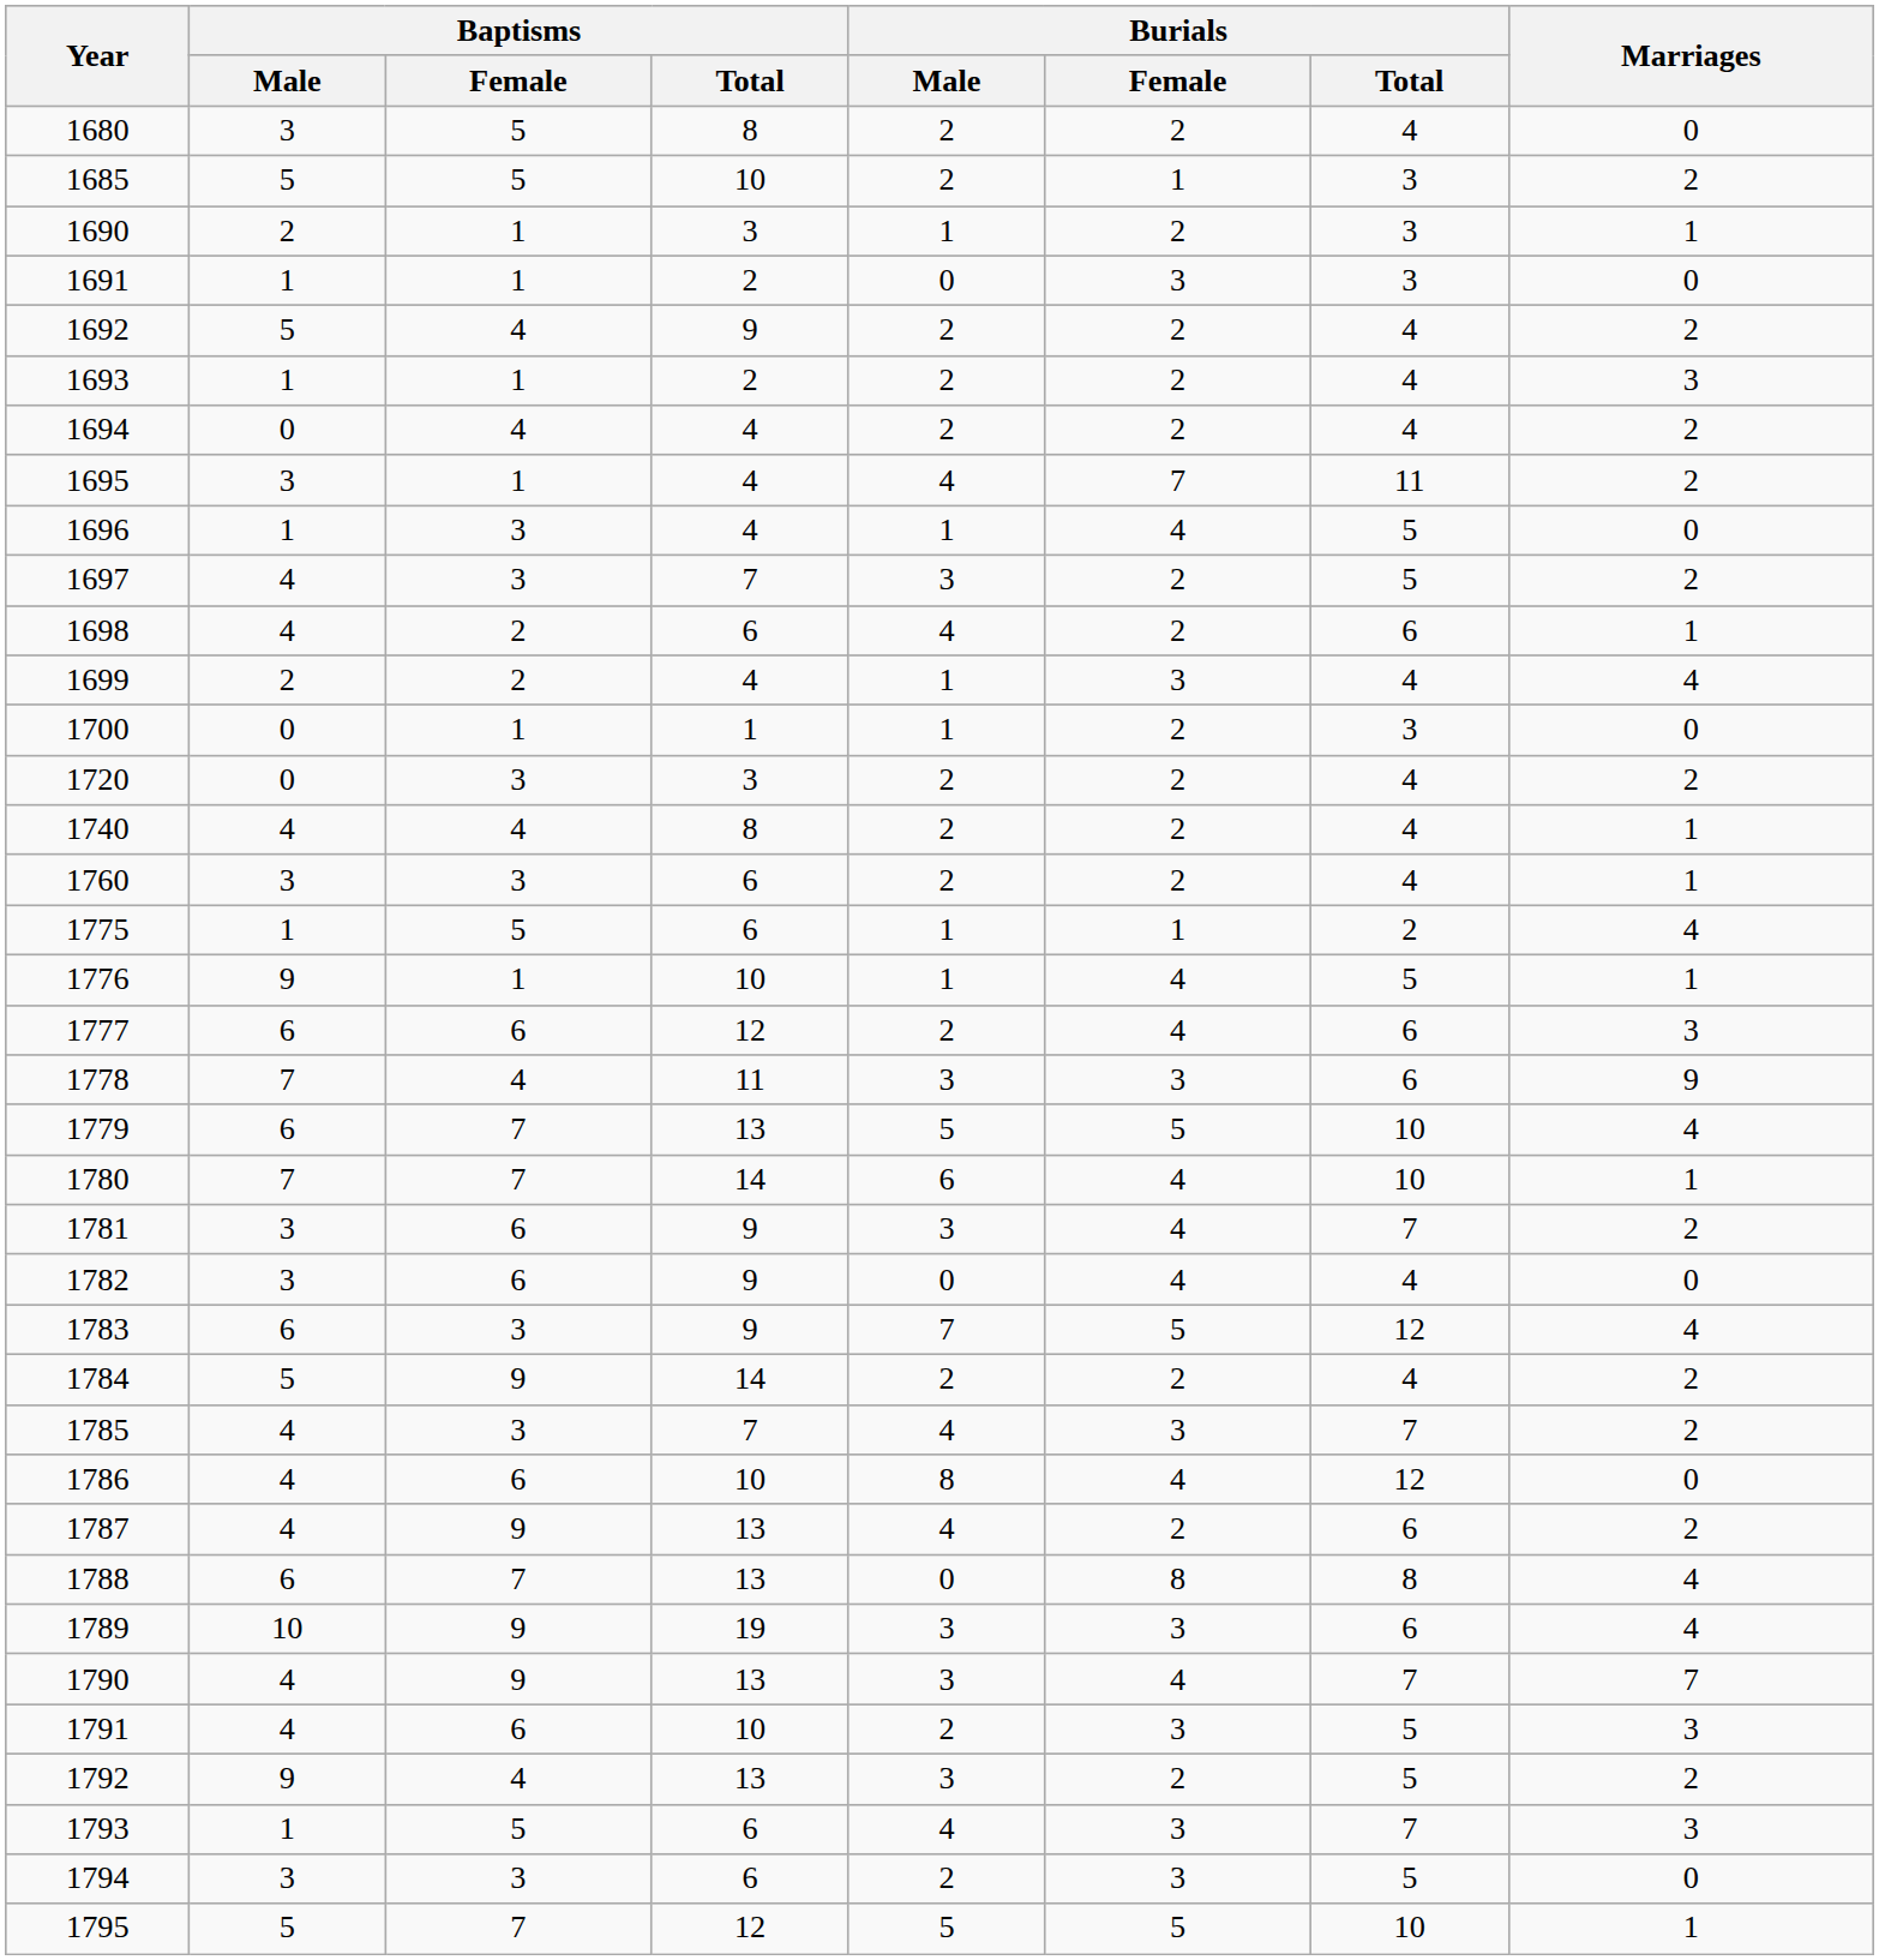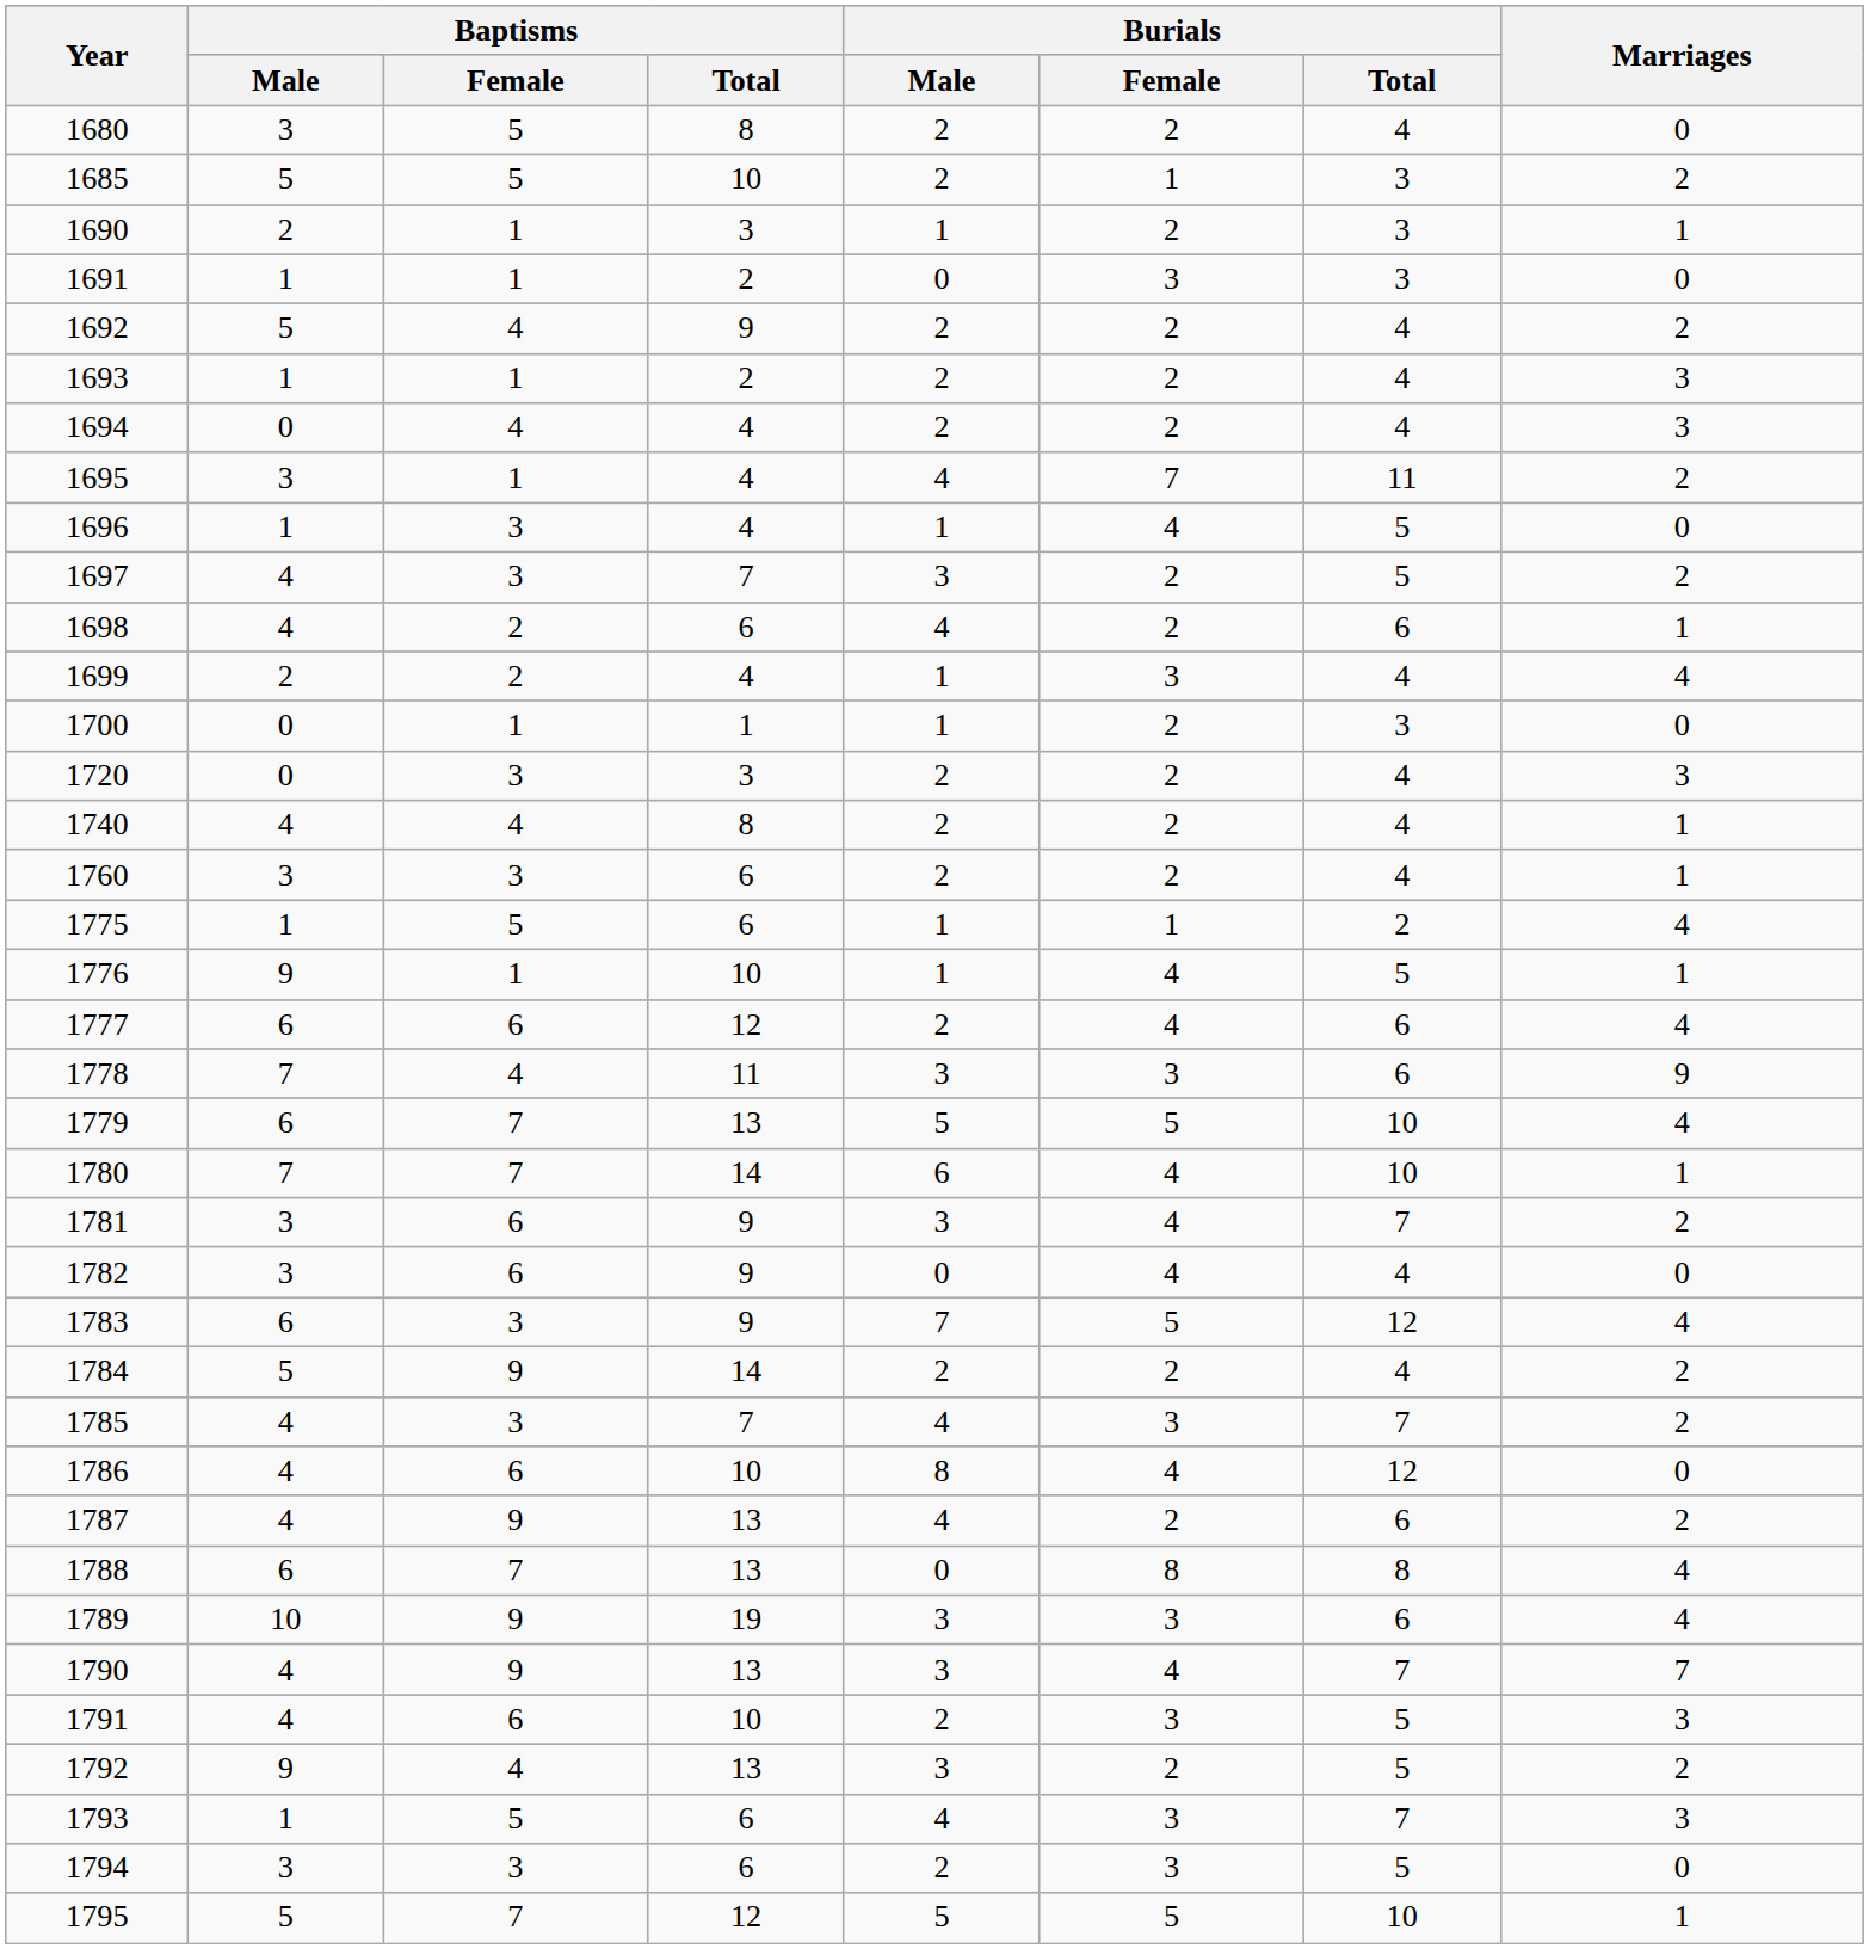1694 | Marriages: 2 -> 3
1720 | Marriages: 2 -> 3
1777 | Marriages: 3 -> 4
